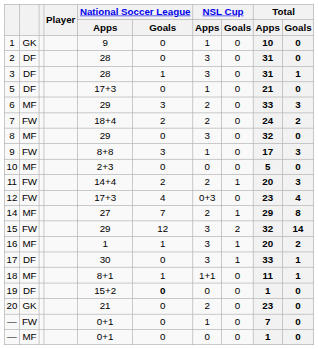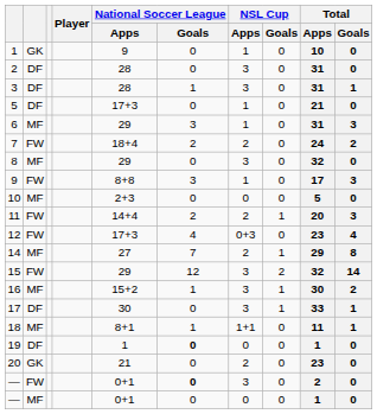6 | NSL Cup / Apps: 2 -> 1
6 | Total / Apps: 33 -> 31
16 | National Soccer League / Apps: 1 -> 15+2
16 | Total / Apps: 20 -> 30
19 | National Soccer League / Apps: 15+2 -> 1
— / FW | National Soccer League / Goals: normal -> bold
— / FW | NSL Cup / Apps: 1 -> 3
— / FW | Total / Apps: 7 -> 2
